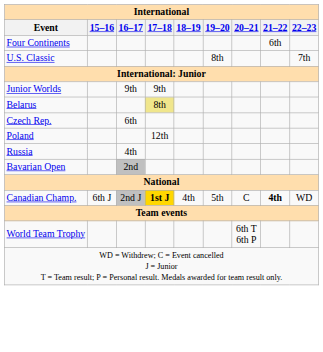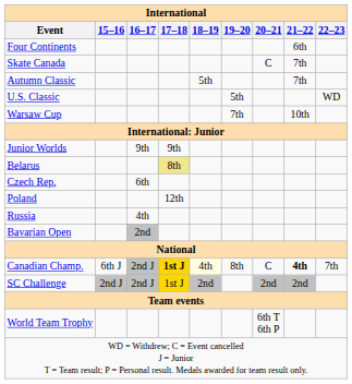+ row: Skate Canada | C | 7th
+ row: Autumn Classic | 5th | 7th
U.S. Classic | 19–20: 8th -> 5th
U.S. Classic | 22–23: 7th -> WD
+ row: Warsaw Cup | 7th | 10th
Canadian Champ. | 18–19: no background -> lightyellow background
Canadian Champ. | 19–20: 5th -> 8th
Canadian Champ. | 22–23: WD -> 7th
+ row: SC Challenge | 2nd J | 2nd J | 1st J | 2nd | 2nd | 2nd
